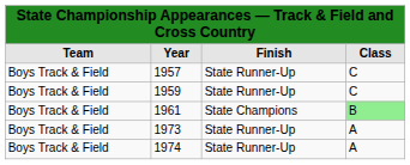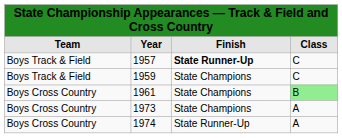1957 | column 3: normal -> bold
1959 | column 3: State Runner-Up -> State Champions
1961 | column 1: Boys Track & Field -> Boys Cross Country
1973 | column 1: Boys Track & Field -> Boys Cross Country
1973 | column 3: State Runner-Up -> State Champions
1974 | column 1: Boys Track & Field -> Boys Cross Country
